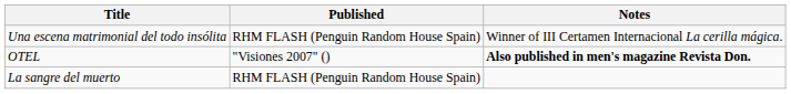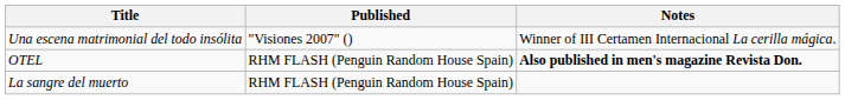Una escena matrimonial del todo insólita | Published: RHM FLASH (Penguin Random House Spain) -> "Visiones 2007" ()
OTEL | Published: "Visiones 2007" () -> RHM FLASH (Penguin Random House Spain)
